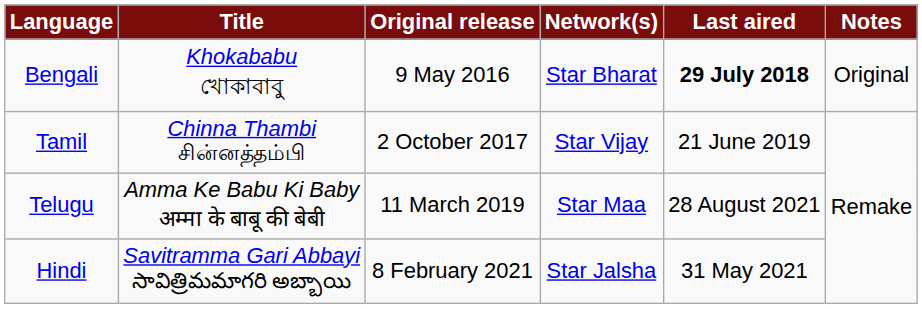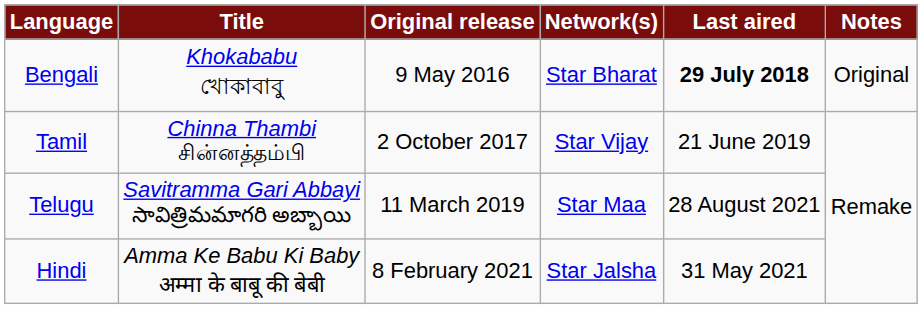Telugu | Title: Amma Ke Babu Ki Baby अम्मा के बाबू की बेबी -> Savitramma Gari Abbayi సావిత్రిమమాగరి అబ్బాయి
Hindi | Title: Savitramma Gari Abbayi సావిత్రిమమాగరి అబ్బాయి -> Amma Ke Babu Ki Baby अम्मा के बाबू की बेबी
